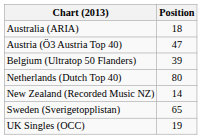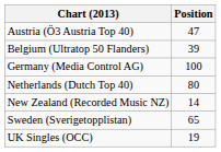- row: Australia (ARIA) | 18
+ row: Germany (Media Control AG) | 100
